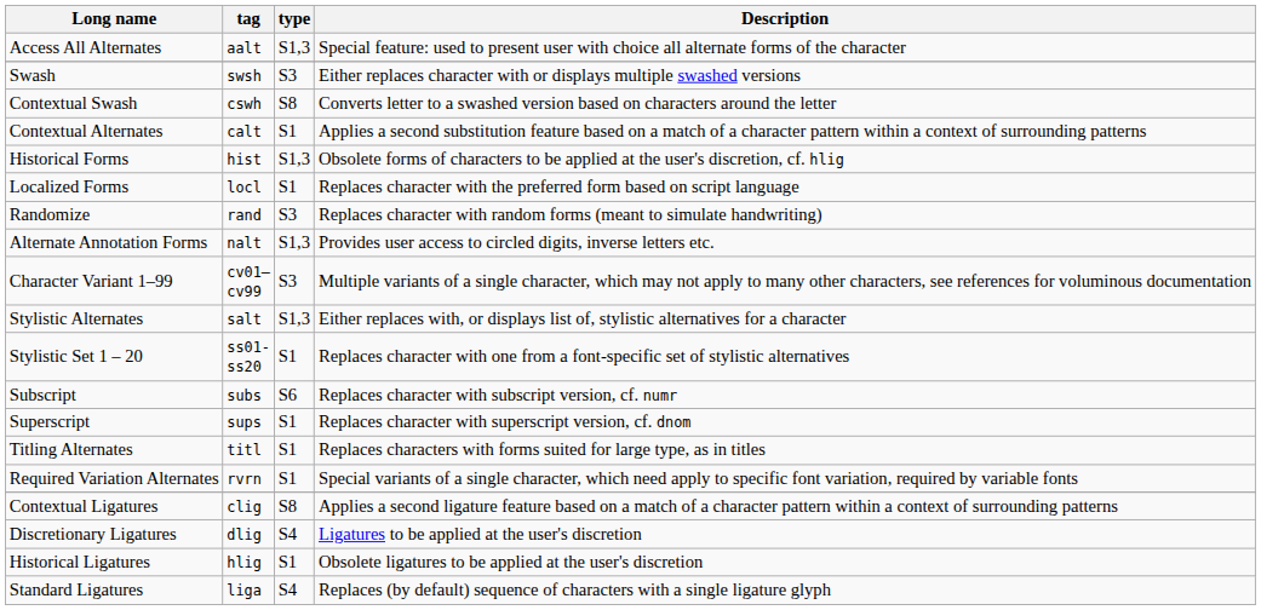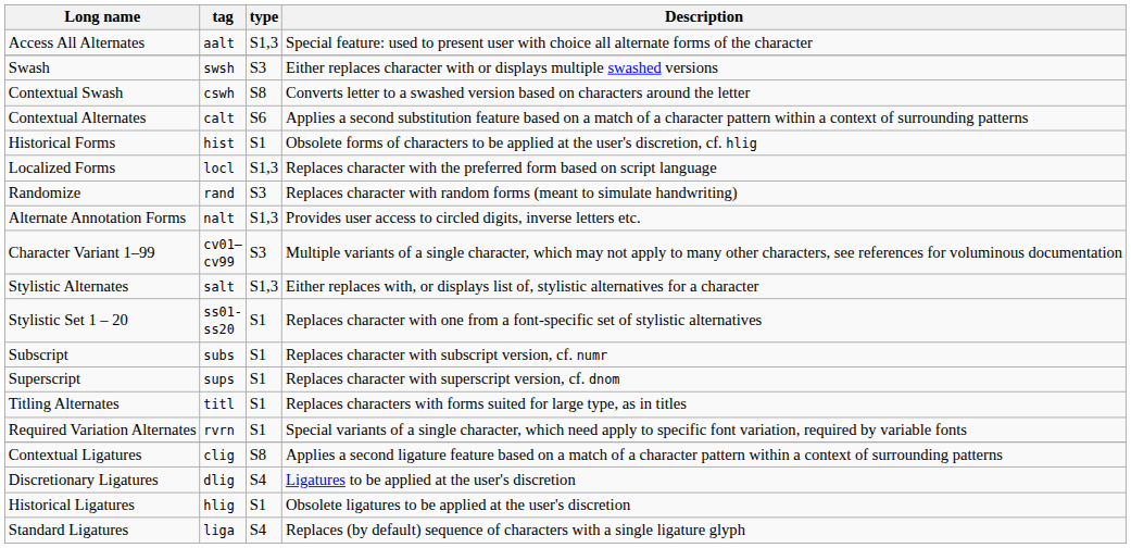Contextual Alternates | type: S1 -> S6
Historical Forms | type: S1,3 -> S1
Localized Forms | type: S1 -> S1,3
Subscript | type: S6 -> S1
